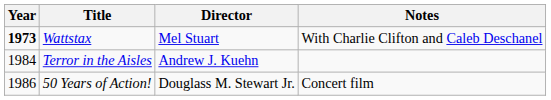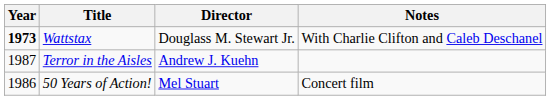Wattstax | Director: Mel Stuart -> Douglass M. Stewart Jr.
Terror in the Aisles | Year: 1984 -> 1987
50 Years of Action! | Director: Douglass M. Stewart Jr. -> Mel Stuart
